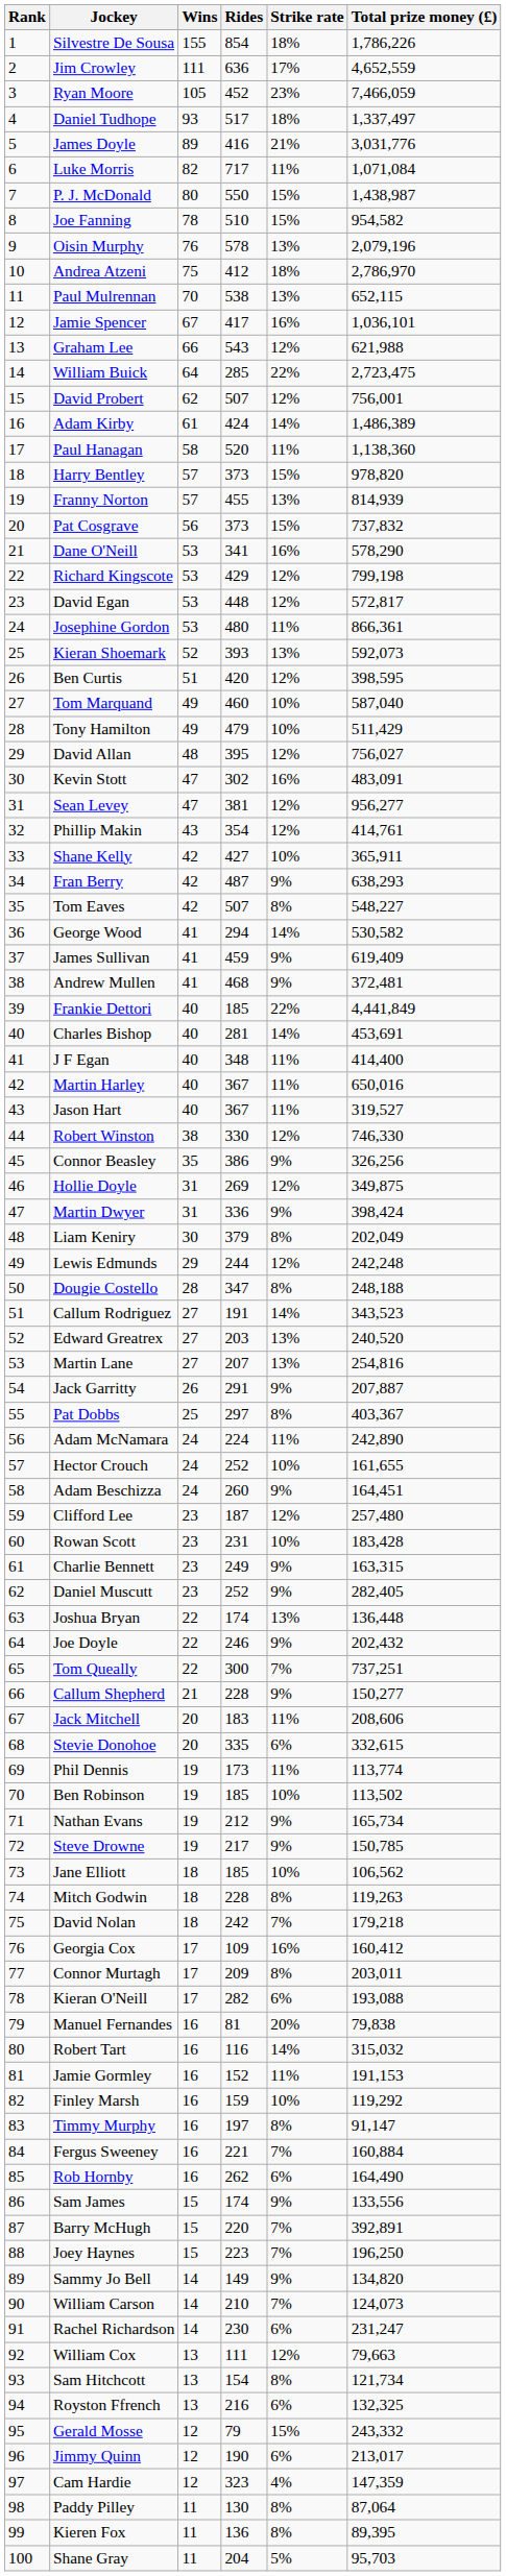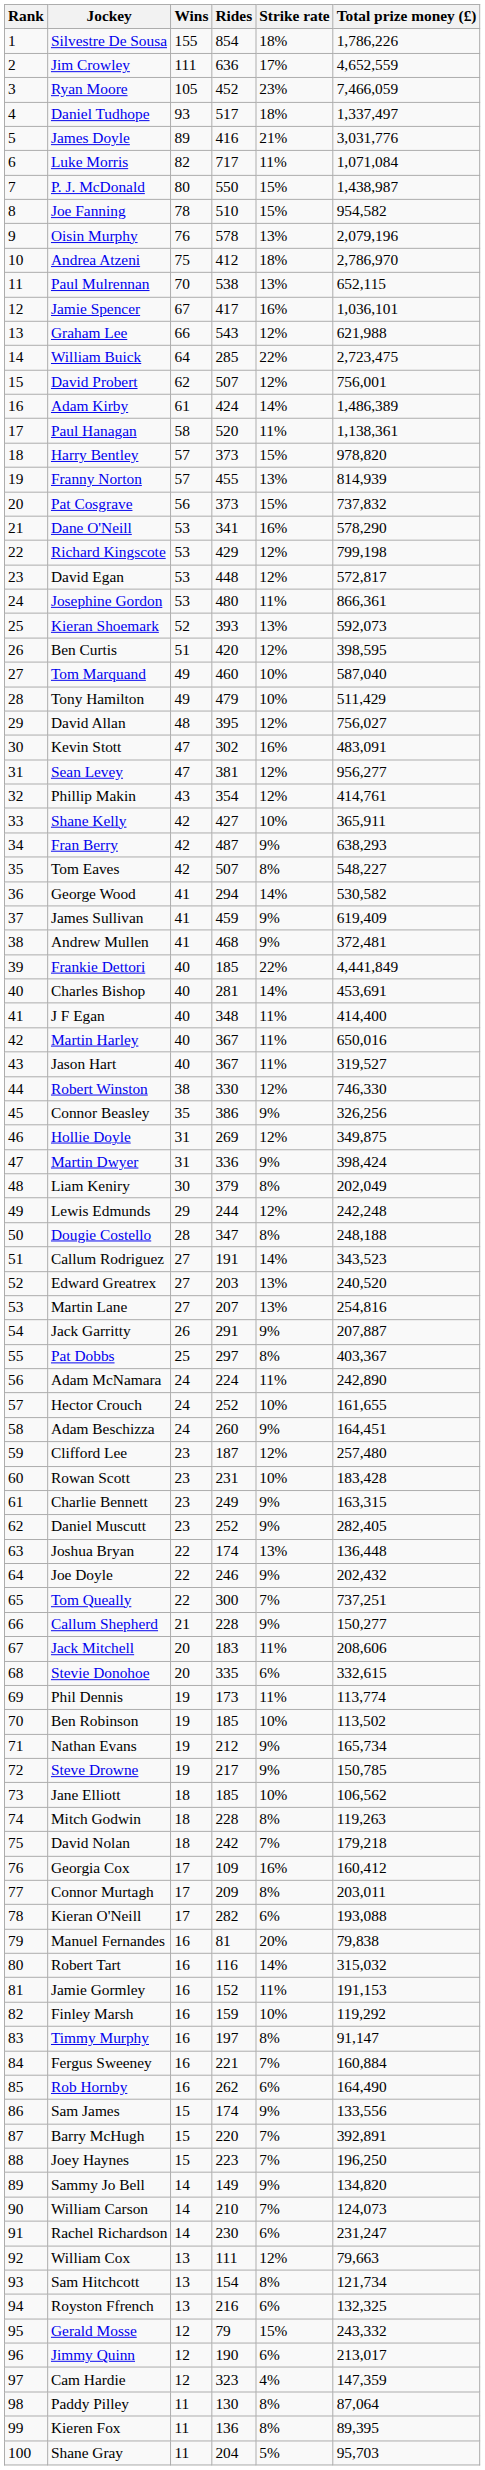Paul Hanagan | Total prize money (£): 1,138,360 -> 1,138,361
